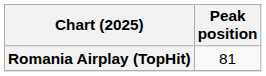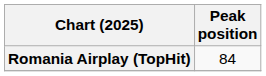Romania Airplay (TopHit) | Peak position: 81 -> 84
